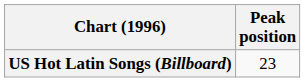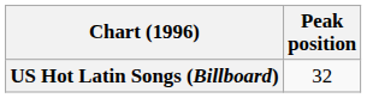US Hot Latin Songs (Billboard) | Peak position: 23 -> 32
